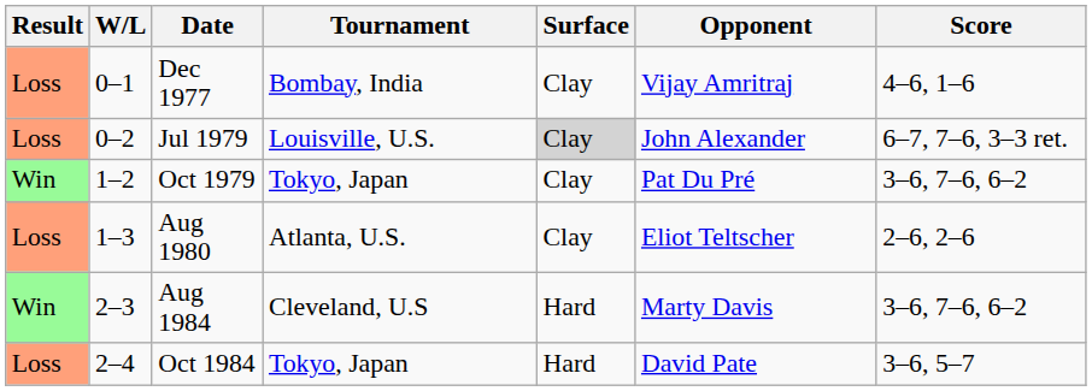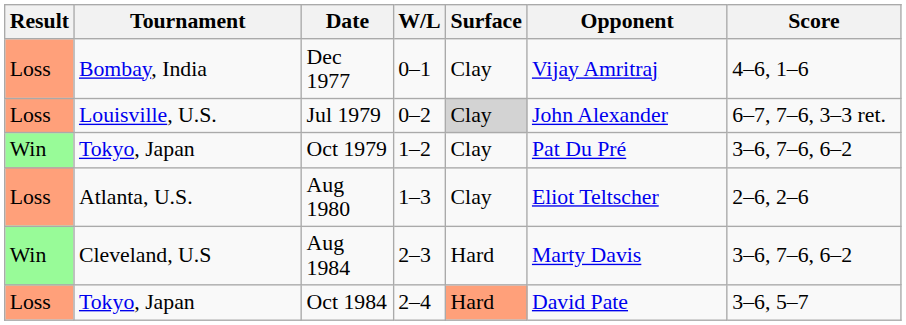columns swapped: W/L <-> Tournament
Oct 1984 | Surface: no background -> lightsalmon background
